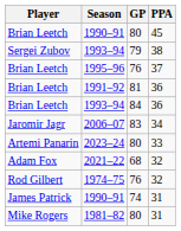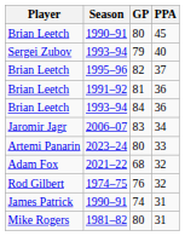Sergei Zubov / 1993–94 | PPA: 38 -> 40
1995–96 | GP: 76 -> 82
